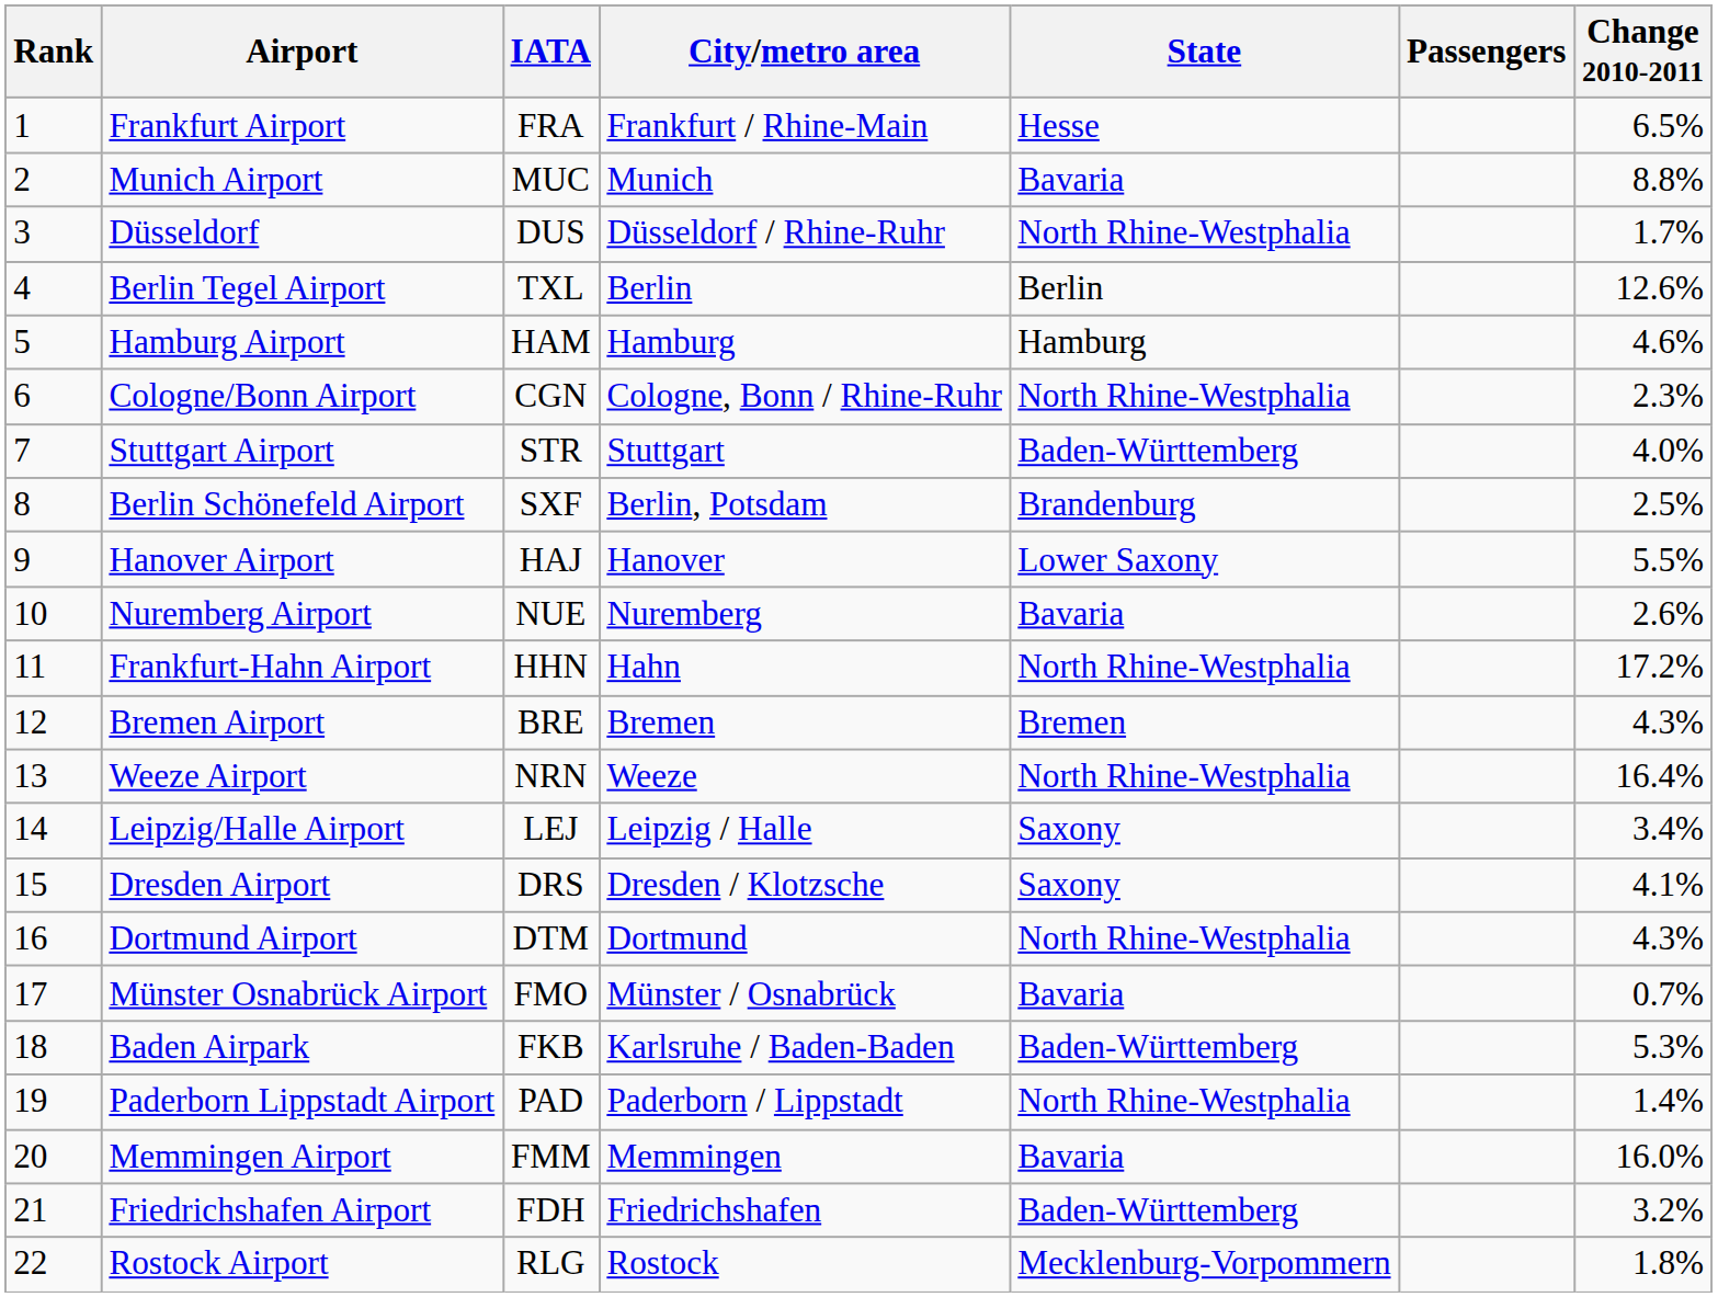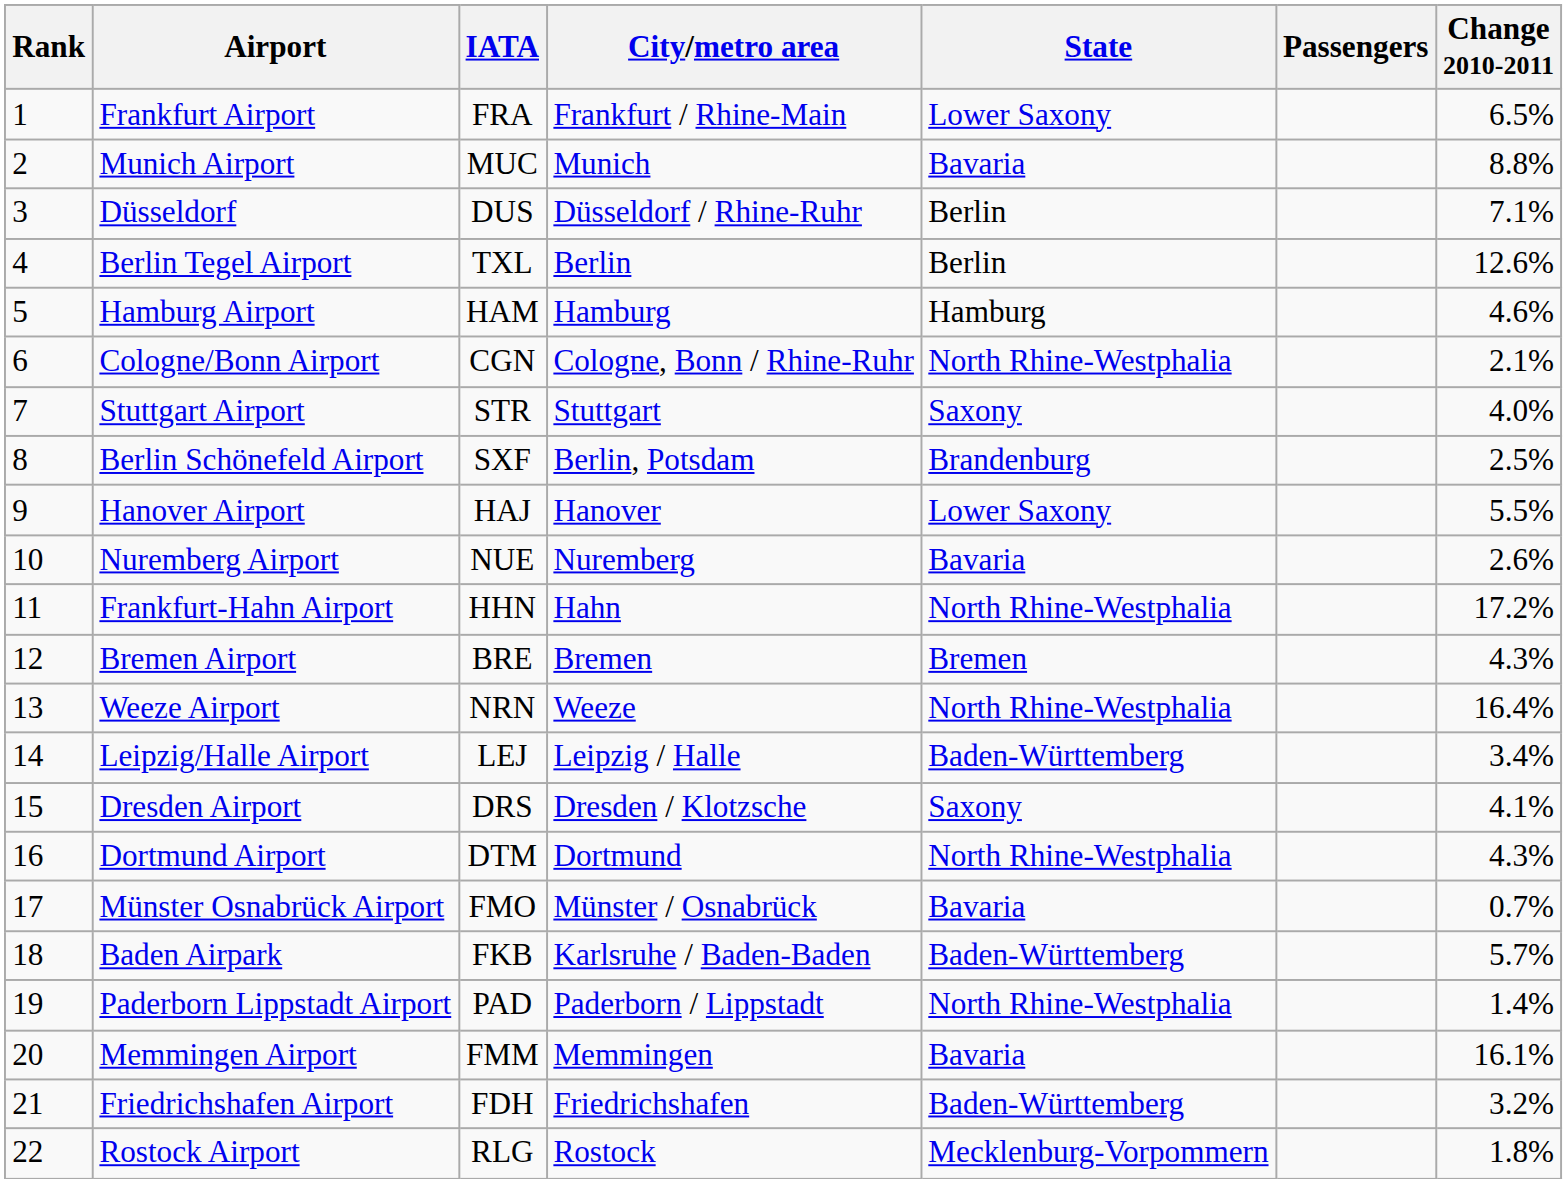Frankfurt Airport | State: Hesse -> Lower Saxony
Düsseldorf | State: North Rhine-Westphalia -> Berlin
Düsseldorf | Change 2010-2011: 1.7% -> 7.1%
Cologne/Bonn Airport | Change 2010-2011: 2.3% -> 2.1%
Stuttgart Airport | State: Baden-Württemberg -> Saxony
Leipzig/Halle Airport | State: Saxony -> Baden-Württemberg
Baden Airpark | Change 2010-2011: 5.3% -> 5.7%
Memmingen Airport | Change 2010-2011: 16.0% -> 16.1%
